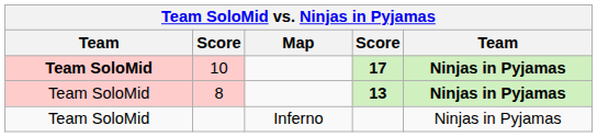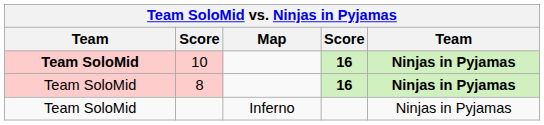10 | column 4: 17 -> 16
8 | column 4: 13 -> 16
